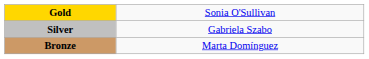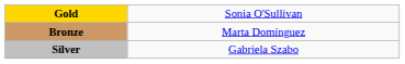rows swapped: Silver <-> Bronze
